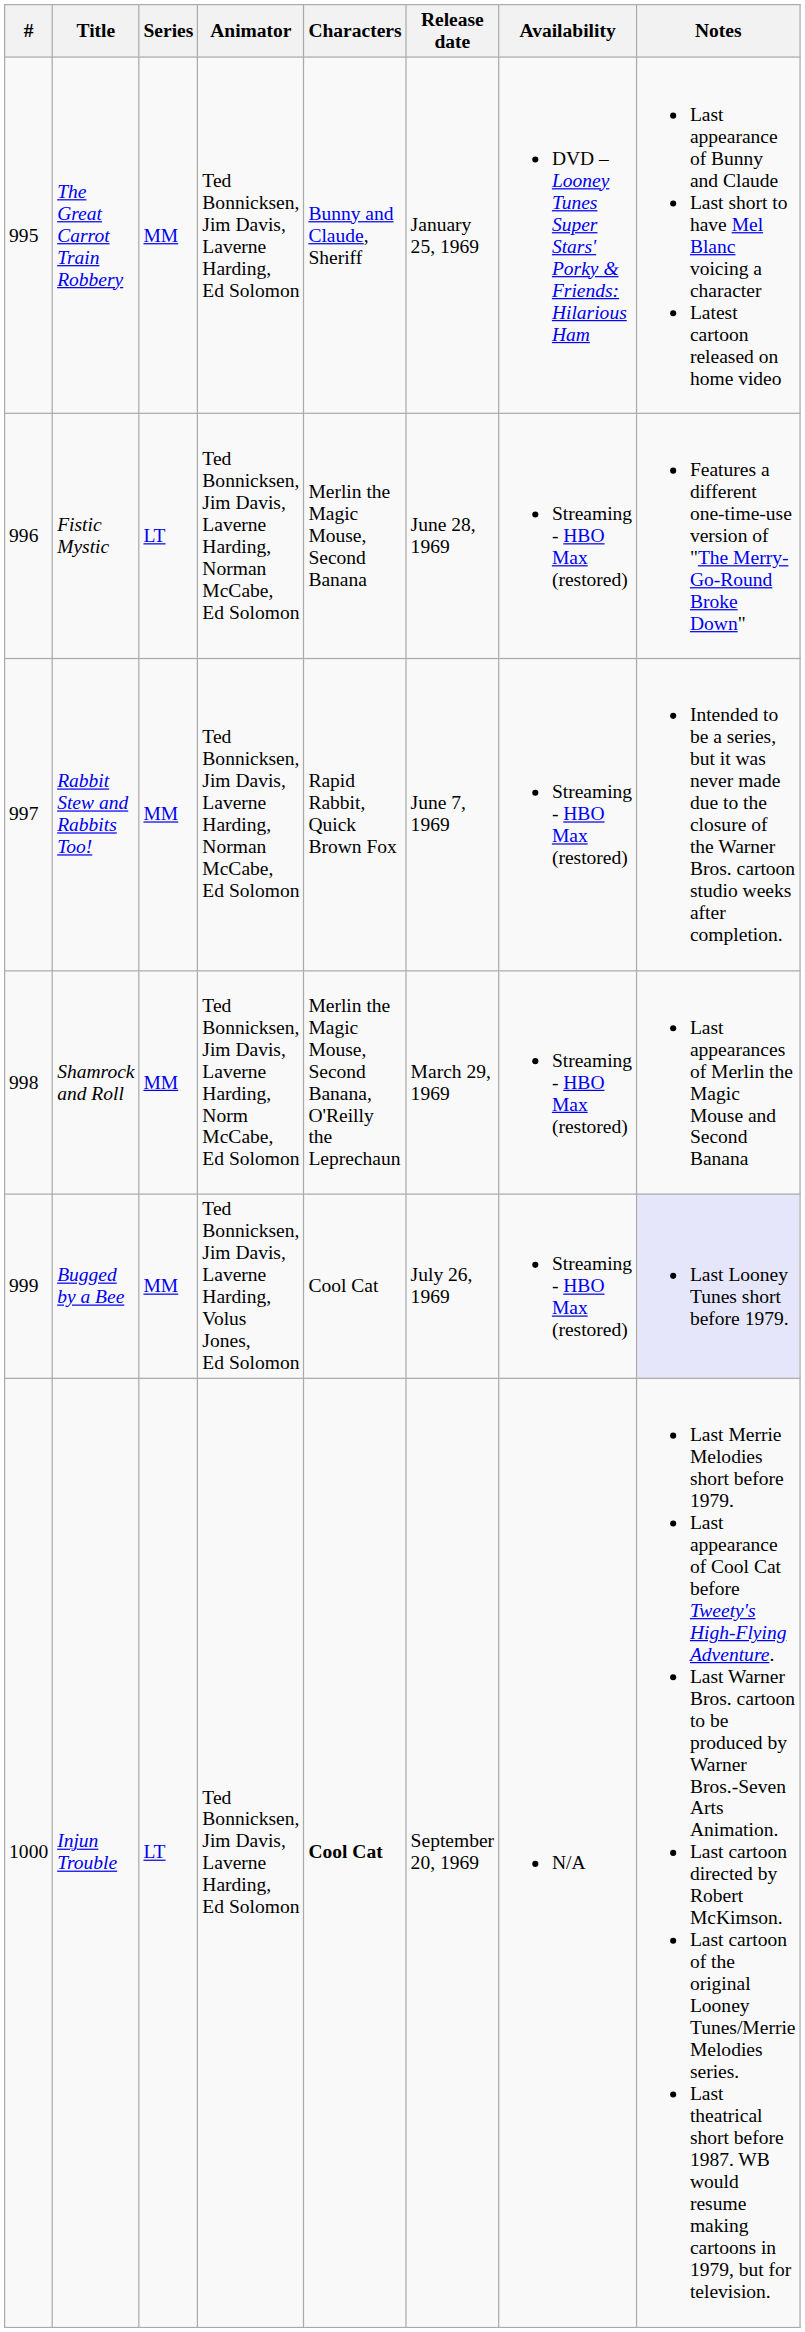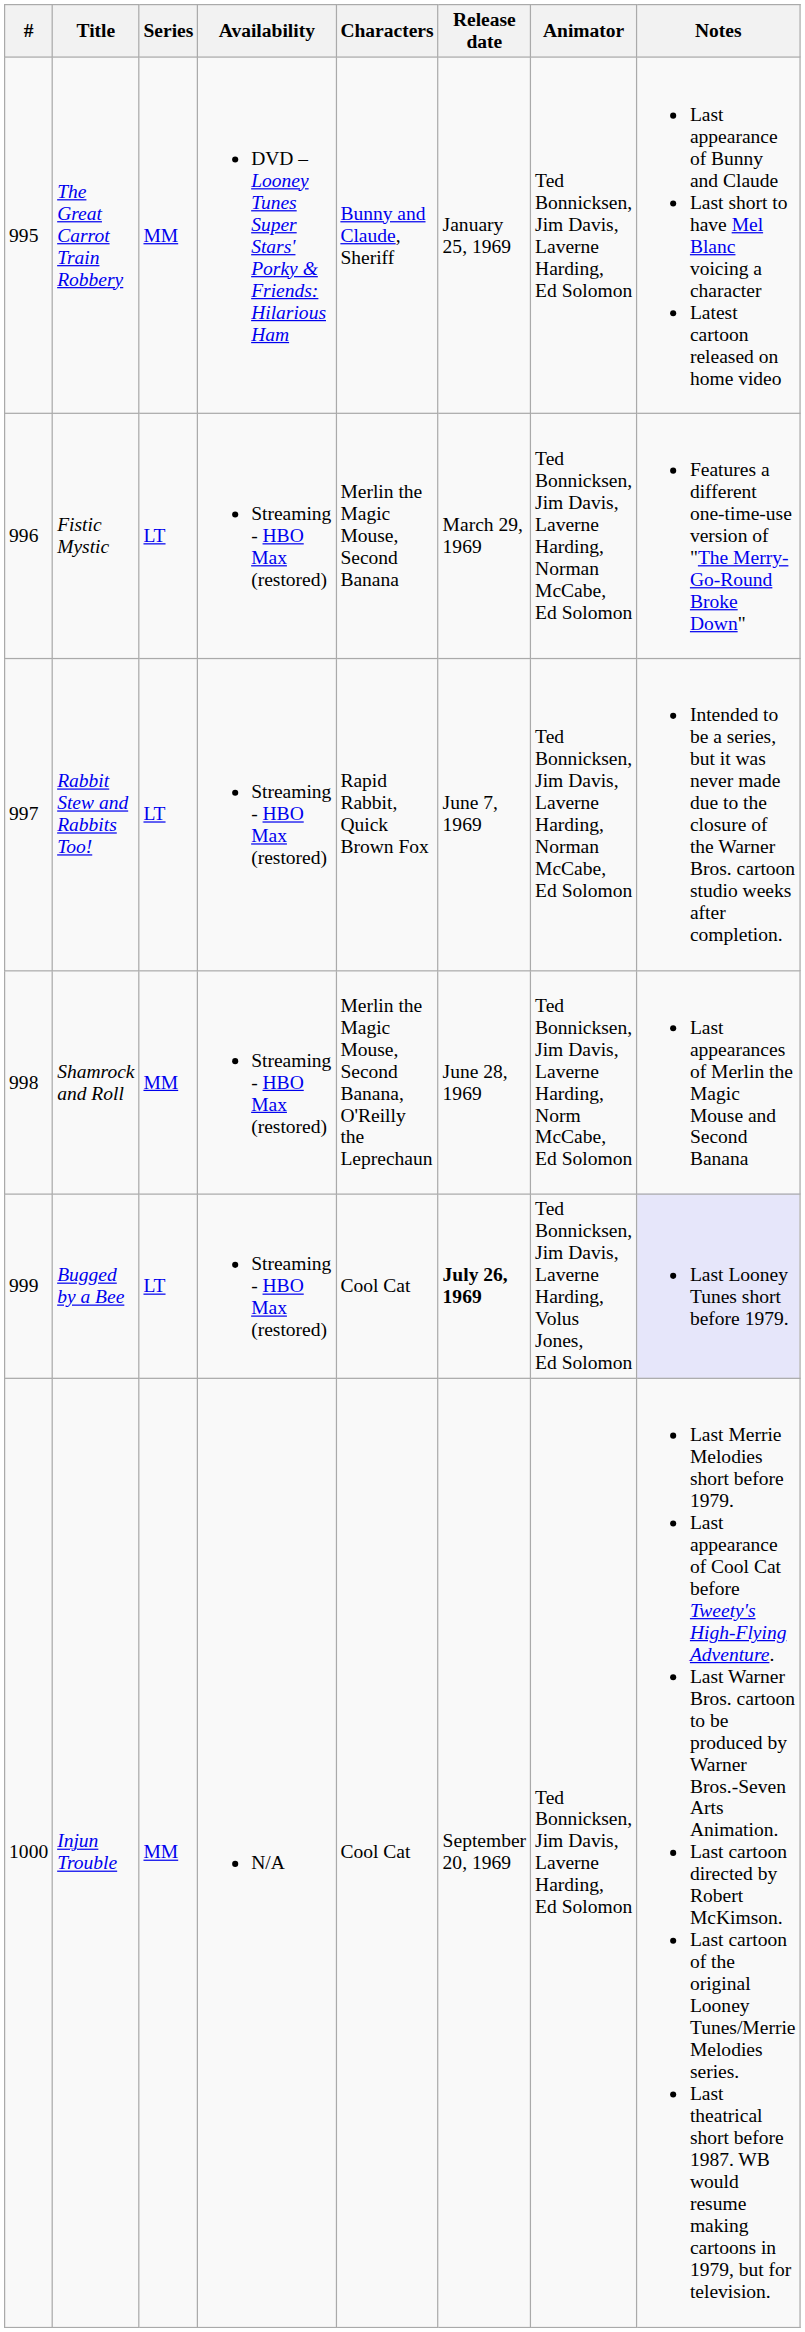columns swapped: Animator <-> Availability
Fistic Mystic | Release date: June 28, 1969 -> March 29, 1969
Rabbit Stew and Rabbits Too! | Series: MM -> LT
Shamrock and Roll | Release date: March 29, 1969 -> June 28, 1969
Bugged by a Bee | Series: MM -> LT
Bugged by a Bee | Release date: normal -> bold
Injun Trouble | Series: LT -> MM
Injun Trouble | Characters: bold -> normal
